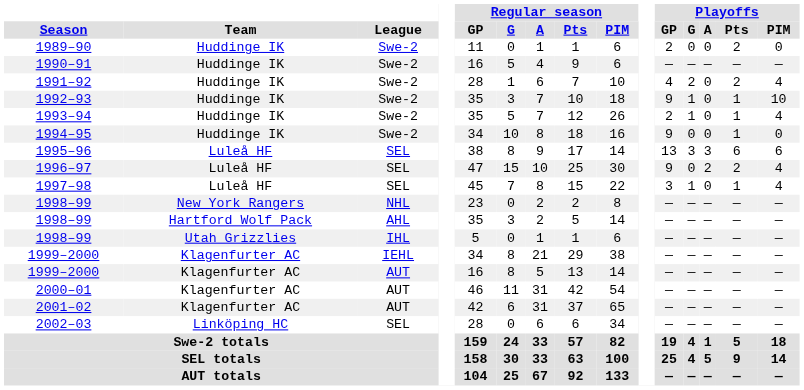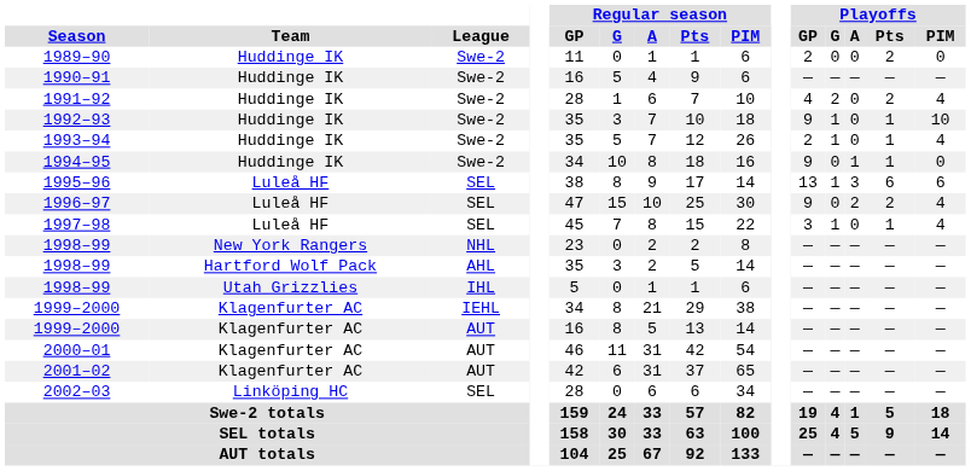1994–95 | Playoffs / A: 0 -> 1
1995–96 | Playoffs / G: 3 -> 1
